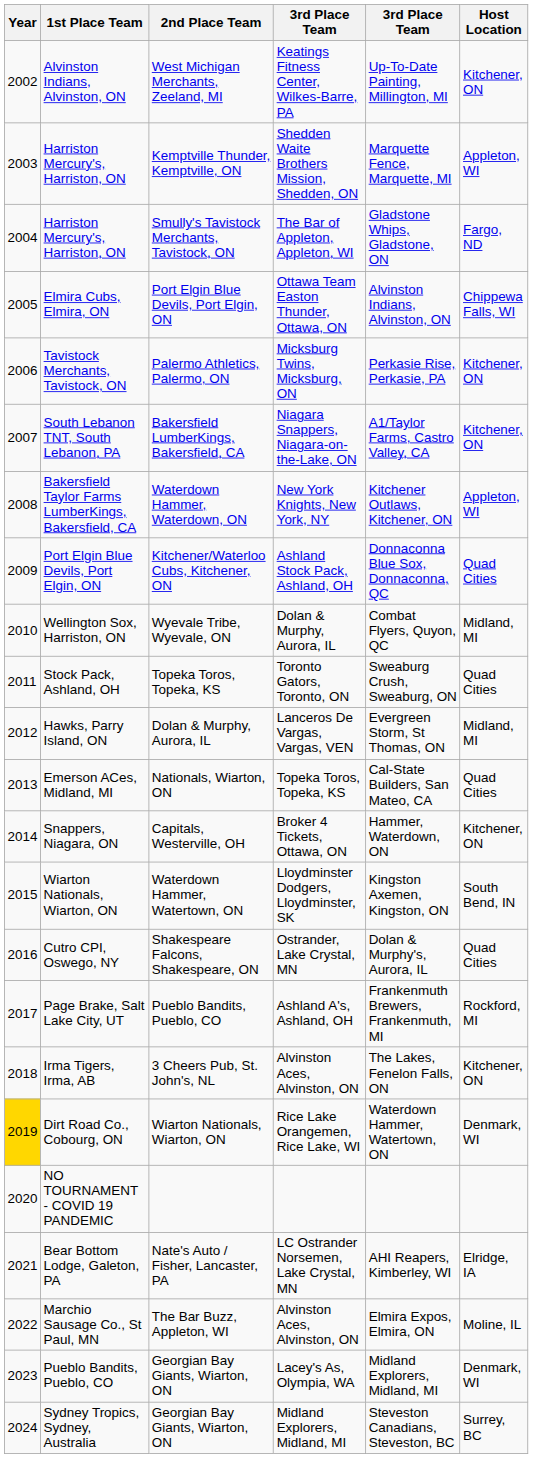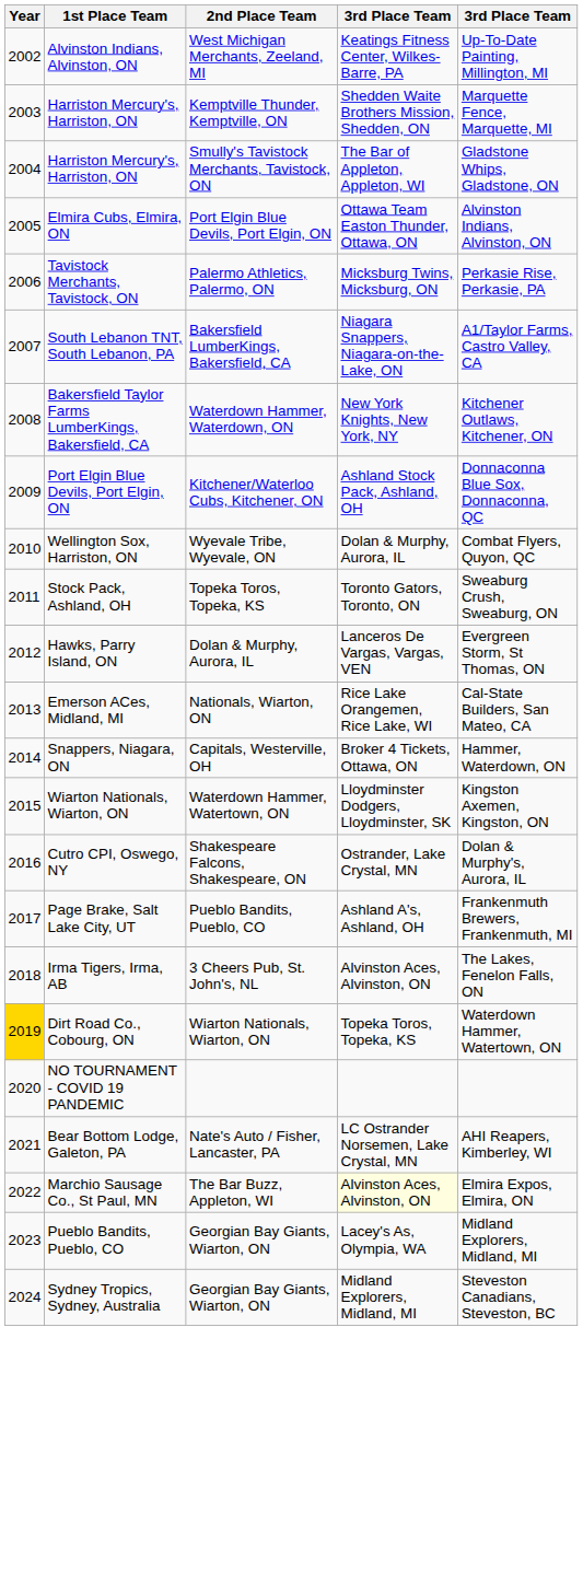- column: Host Location | Kitchener, ON | Appleton, WI | Fargo, ND | Chippewa Falls, WI | Kitchener, ON | Kitchener, ON | Appleton, WI | Quad Cities | Midland, MI | Quad Cities | Midland, MI | Quad Cities | Kitchener, ON | South Bend, IN | Quad Cities | Rockford, MI | Kitchener, ON | Denmark, WI | Elridge, IA | Moline, IL | Denmark, WI | Surrey, BC
Emerson ACes, Midland, MI | column 4: Topeka Toros, Topeka, KS -> Rice Lake Orangemen, Rice Lake, WI
Dirt Road Co., Cobourg, ON | column 4: Rice Lake Orangemen, Rice Lake, WI -> Topeka Toros, Topeka, KS
Marchio Sausage Co., St Paul, MN | column 4: no background -> lightyellow background
